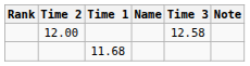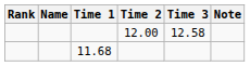columns swapped: Name <-> Time 2
